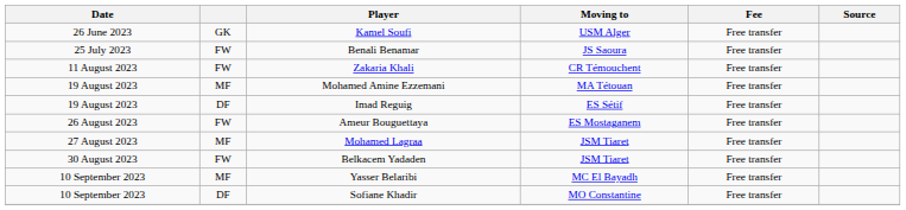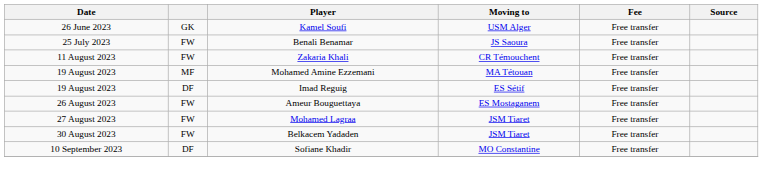Mohamed Lagraa | column 2: MF -> FW
- row: 10 September 2023 | MF | Yasser Belaribi | MC El Bayadh | Free transfer
